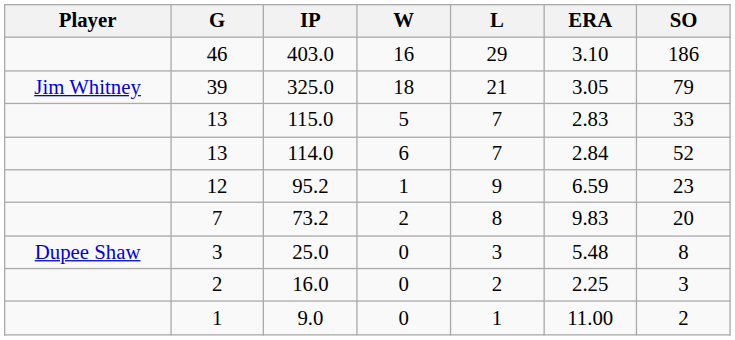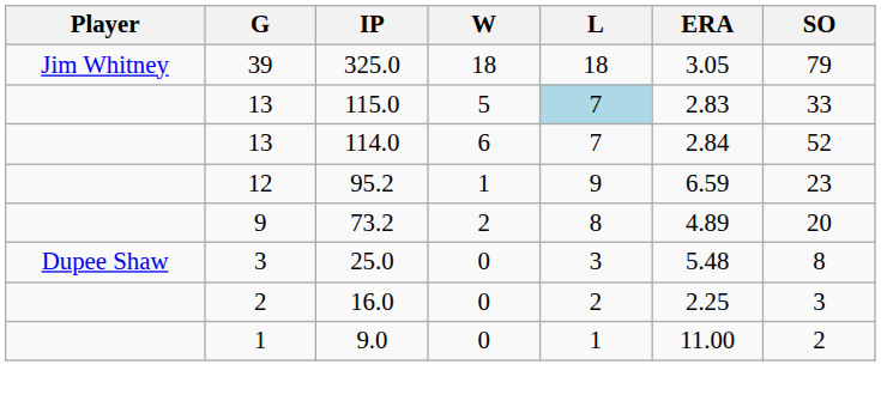- row: 46 | 403.0 | 16 | 29 | 3.10 | 186
325.0 | L: 21 -> 18
115.0 | L: no background -> lightblue background
73.2 | G: 7 -> 9
73.2 | ERA: 9.83 -> 4.89
